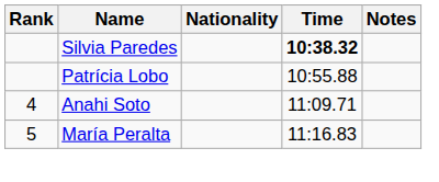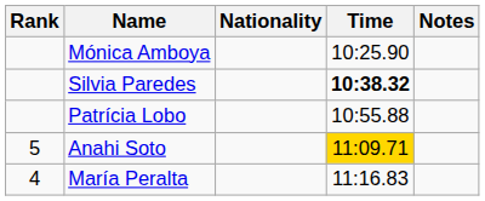+ row: Mónica Amboya | 10:25.90
Anahi Soto | Rank: 4 -> 5
Anahi Soto | Time: no background -> gold background
María Peralta | Rank: 5 -> 4
